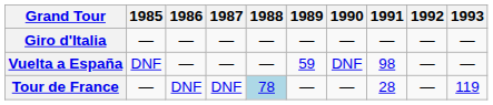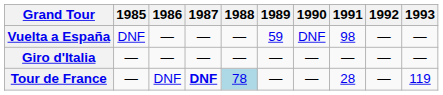rows swapped: Vuelta a España <-> Giro d'Italia
Tour de France | 1987: normal -> bold
